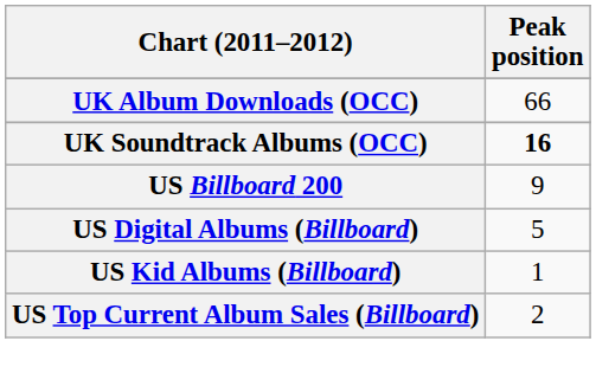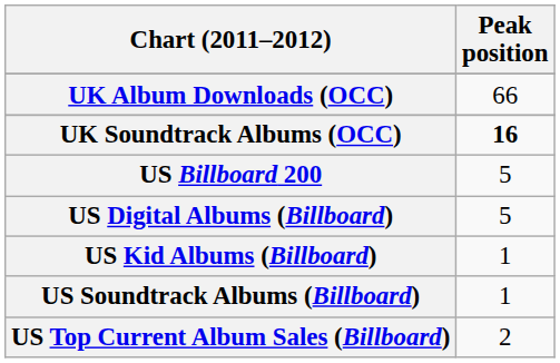US Billboard 200 | Peak position: 9 -> 5
+ row: US Soundtrack Albums (Billboard) | 1
